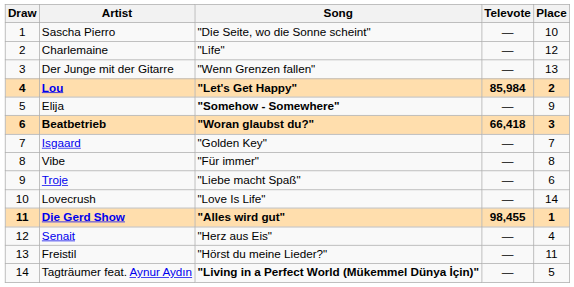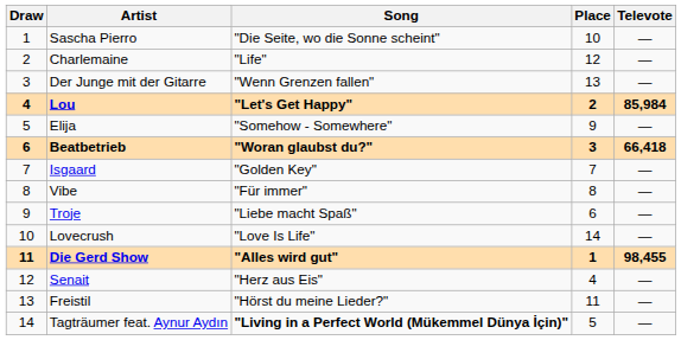columns swapped: Televote <-> Place
Elija | Song: bold -> normal
